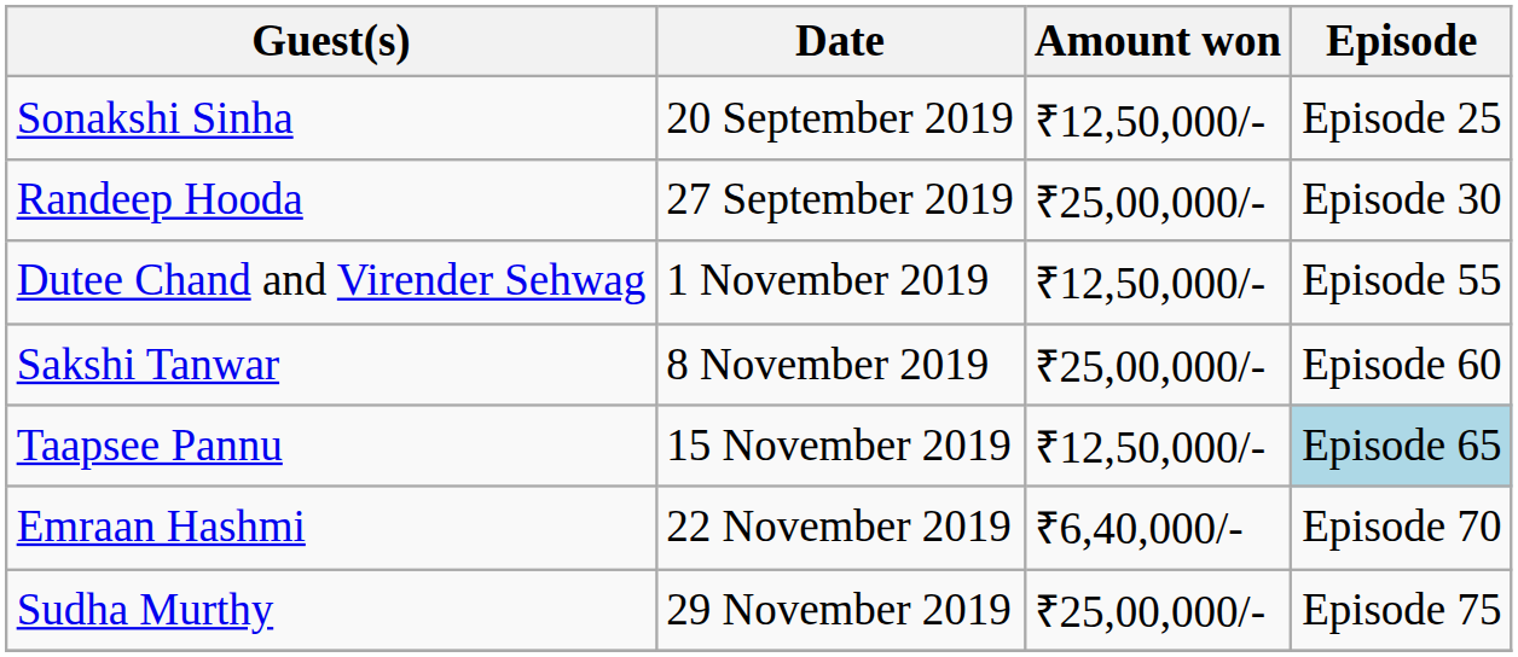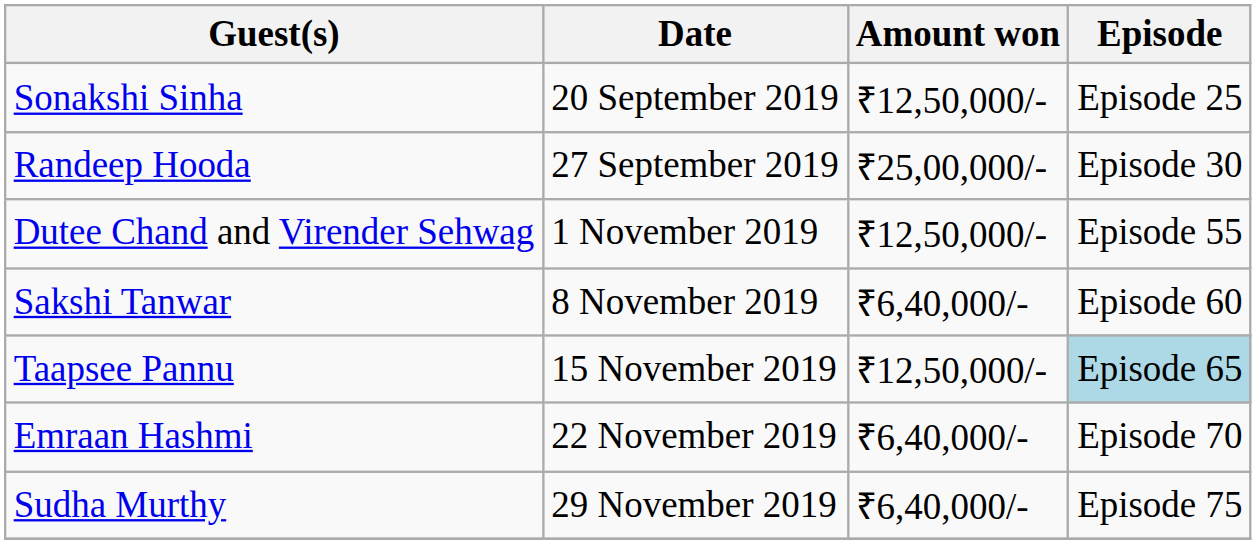Sakshi Tanwar | Amount won: ₹25,00,000/- -> ₹6,40,000/-
Sudha Murthy | Amount won: ₹25,00,000/- -> ₹6,40,000/-
